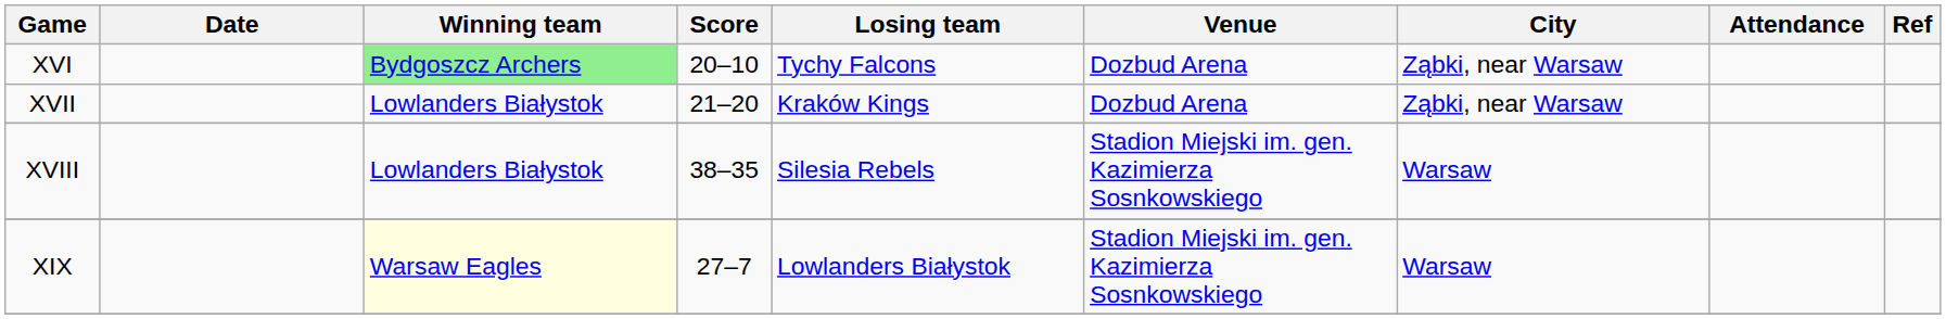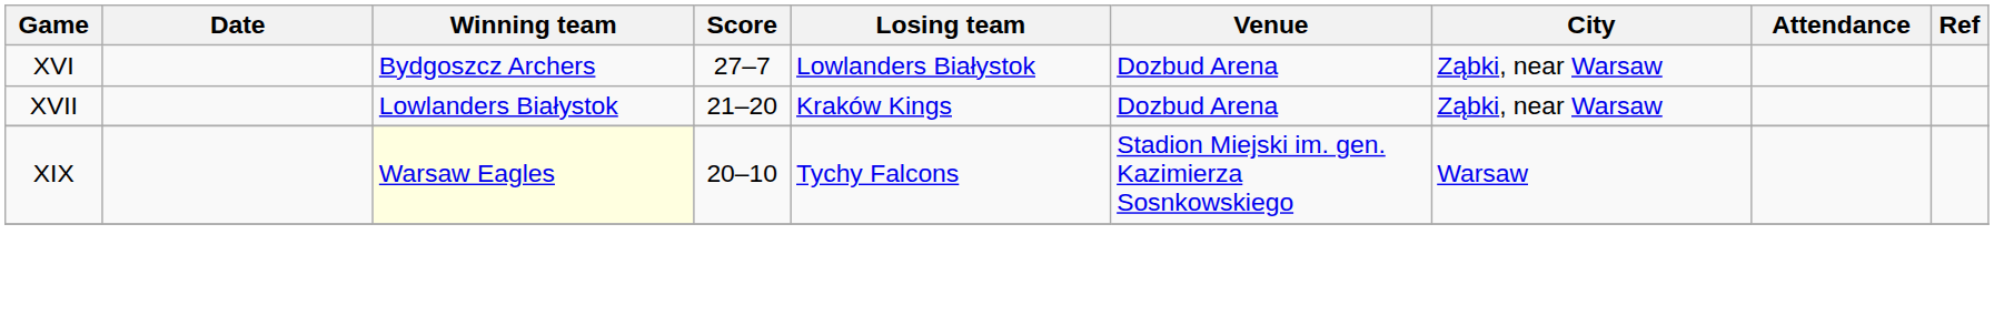XVI | Winning team: lightgreen background -> no background
XVI | Score: 20–10 -> 27–7
XVI | Losing team: Tychy Falcons -> Lowlanders Białystok
- row: XVIII | Lowlanders Białystok | 38–35 | Silesia Rebels | Stadion Miejski im. gen. Kazimierza Sosnkowskiego | Warsaw
XIX | Score: 27–7 -> 20–10
XIX | Losing team: Lowlanders Białystok -> Tychy Falcons
